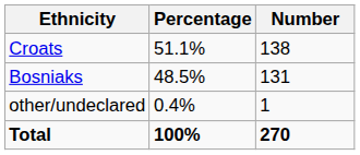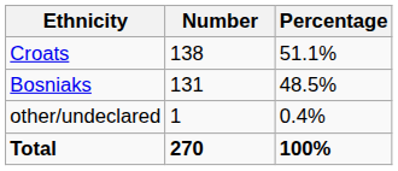columns swapped: Number <-> Percentage
